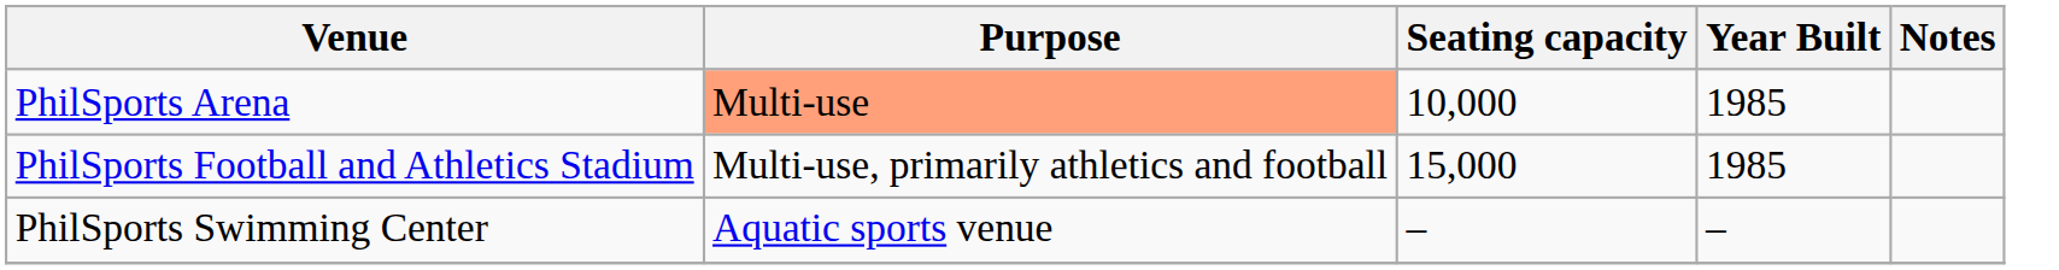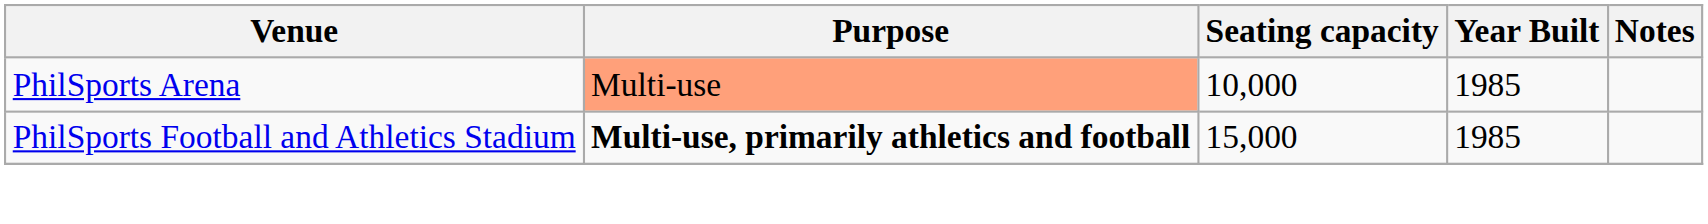PhilSports Football and Athletics Stadium | Purpose: normal -> bold
- row: PhilSports Swimming Center | Aquatic sports venue | – | –
